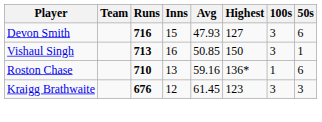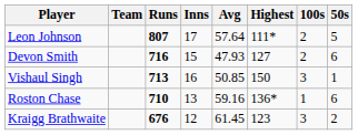+ row: Leon Johnson | 807 | 17 | 57.64 | 111* | 2 | 5
Devon Smith | 100s: 3 -> 2
Kraigg Brathwaite | 50s: 3 -> 2
